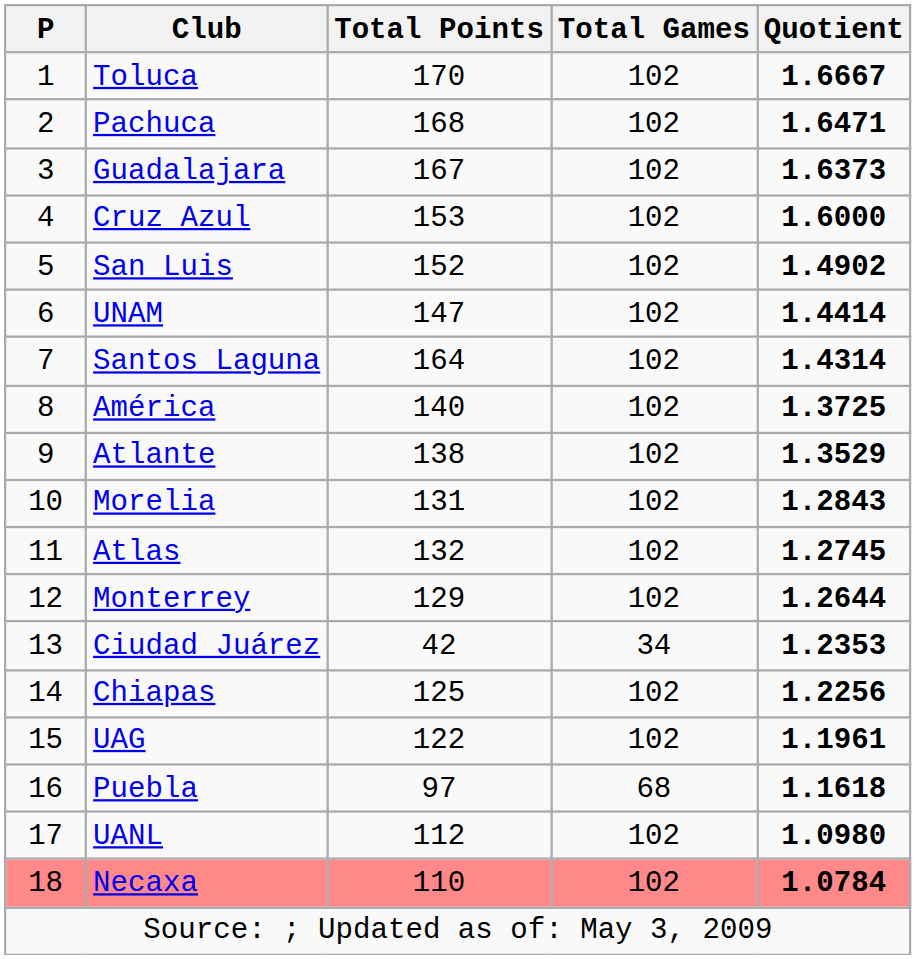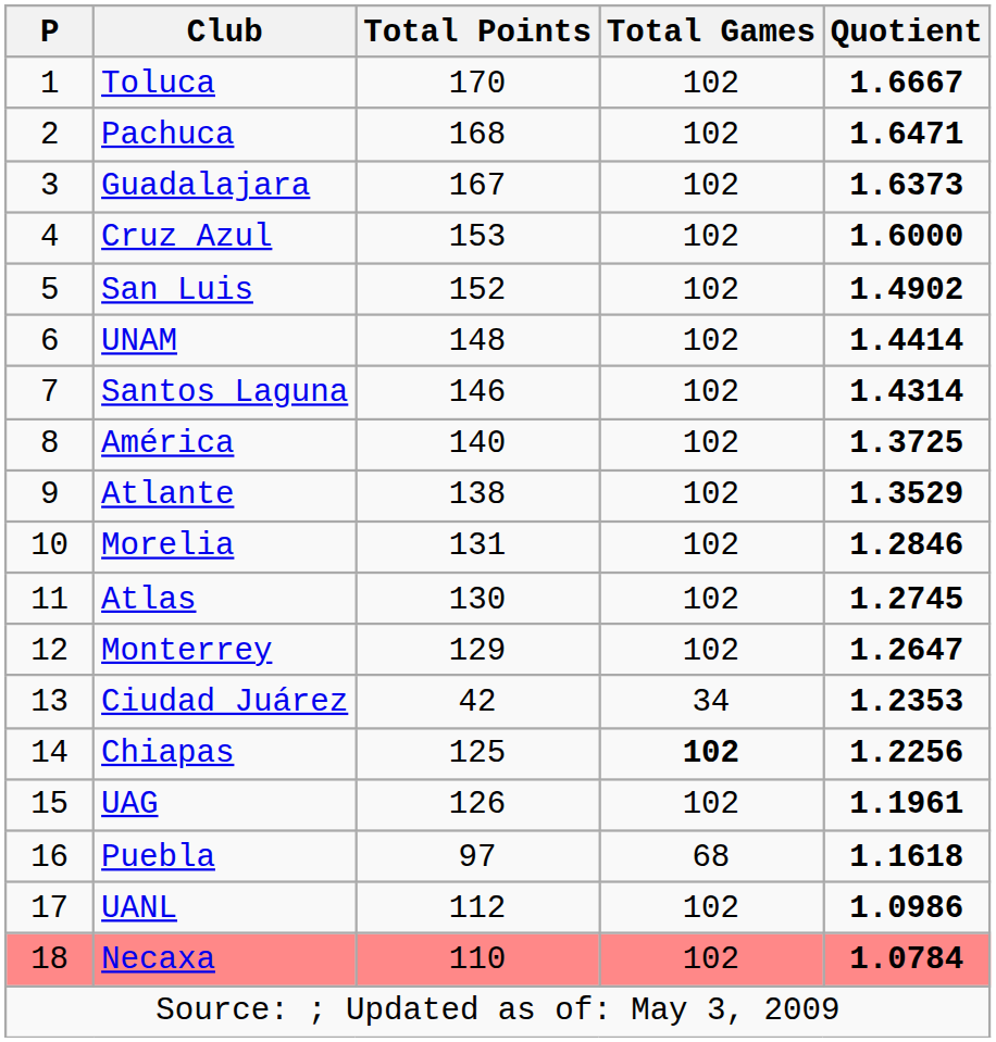UNAM | Total Points: 147 -> 148
Santos Laguna | Total Points: 164 -> 146
Morelia | Quotient: 1.2843 -> 1.2846
Atlas | Total Points: 132 -> 130
Monterrey | Quotient: 1.2644 -> 1.2647
Chiapas | Total Games: normal -> bold
UAG | Total Points: 122 -> 126
UANL | Quotient: 1.0980 -> 1.0986
